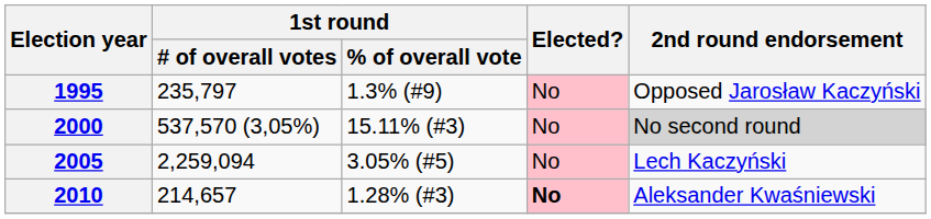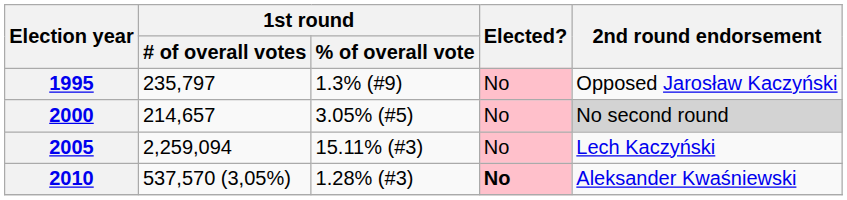2000 | 1st round / # of overall votes: 537,570 (3,05%) -> 214,657
2000 | 1st round / % of overall vote: 15.11% (#3) -> 3.05% (#5)
2005 | 1st round / % of overall vote: 3.05% (#5) -> 15.11% (#3)
2010 | 1st round / # of overall votes: 214,657 -> 537,570 (3,05%)
